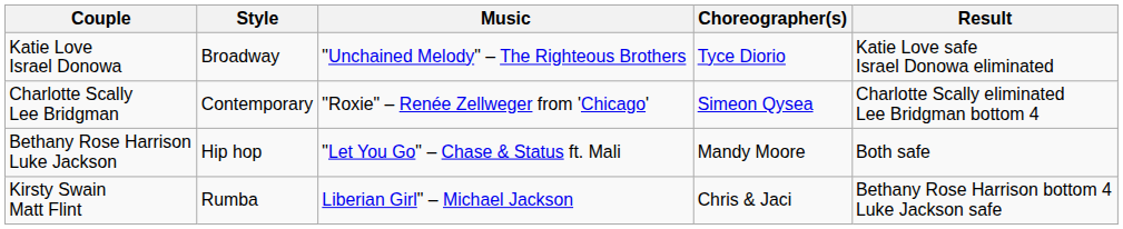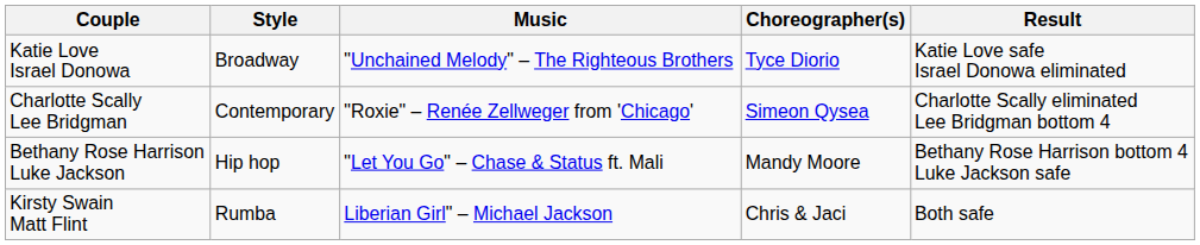Bethany Rose Harrison Luke Jackson | Result: Both safe -> Bethany Rose Harrison bottom 4 Luke Jackson safe
Kirsty Swain Matt Flint | Result: Bethany Rose Harrison bottom 4 Luke Jackson safe -> Both safe
